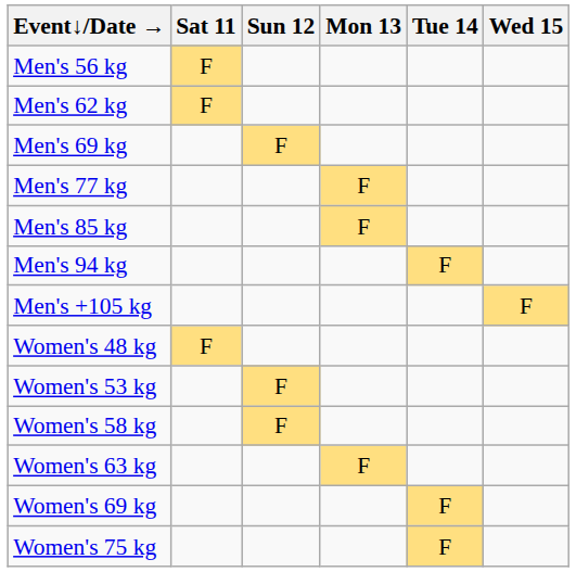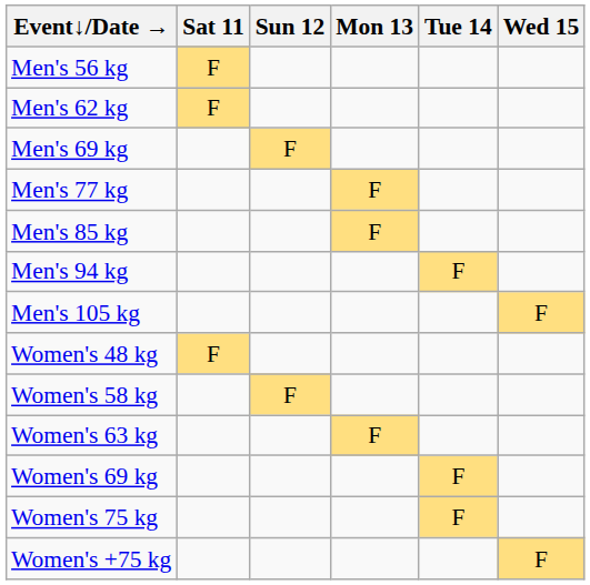+ row: Men's 105 kg | F
- row: Men's +105 kg | F
- row: Women's 53 kg | F
+ row: Women's +75 kg | F
